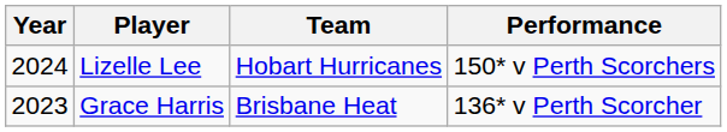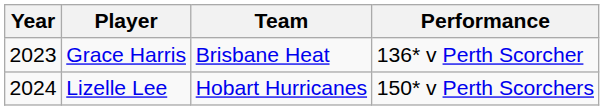rows swapped: Grace Harris <-> Lizelle Lee
